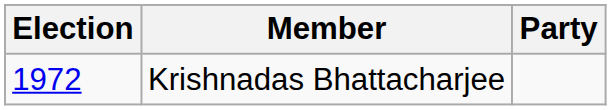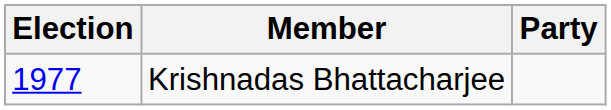Krishnadas Bhattacharjee | Election: 1972 -> 1977
